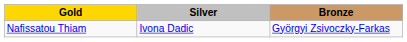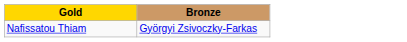- column: Silver | Ivona Dadic
